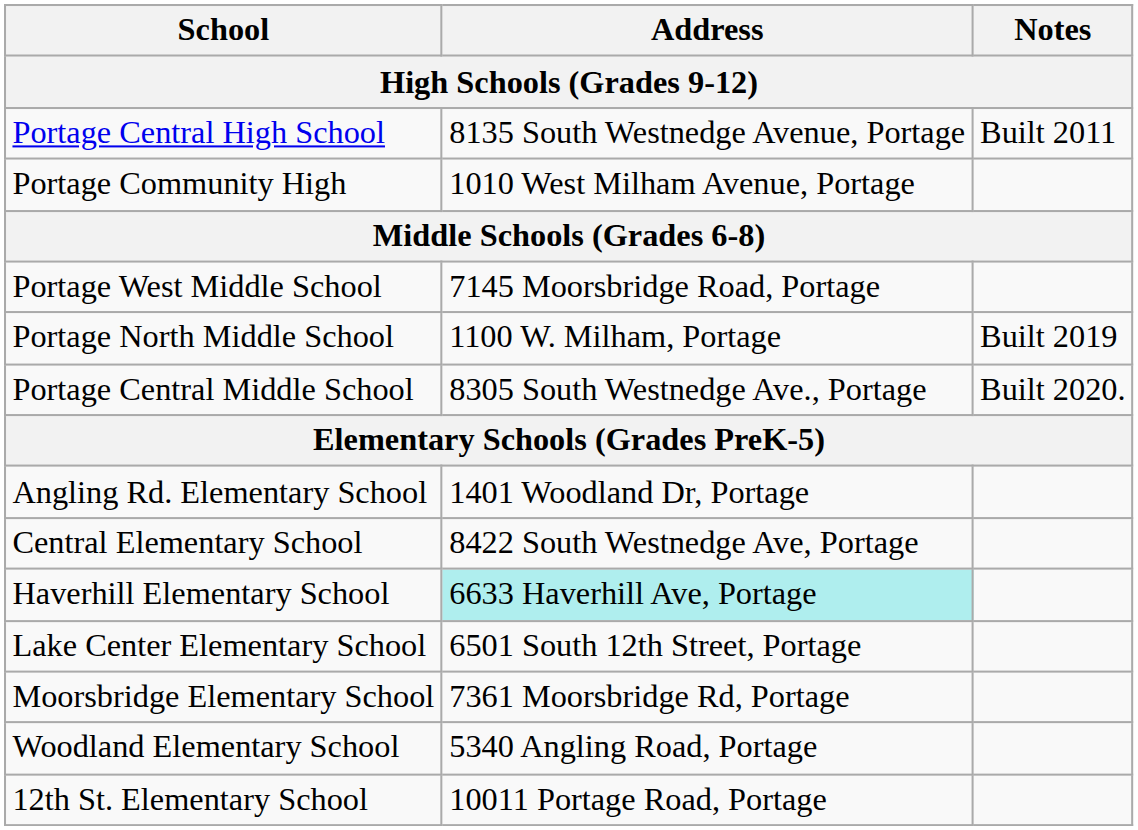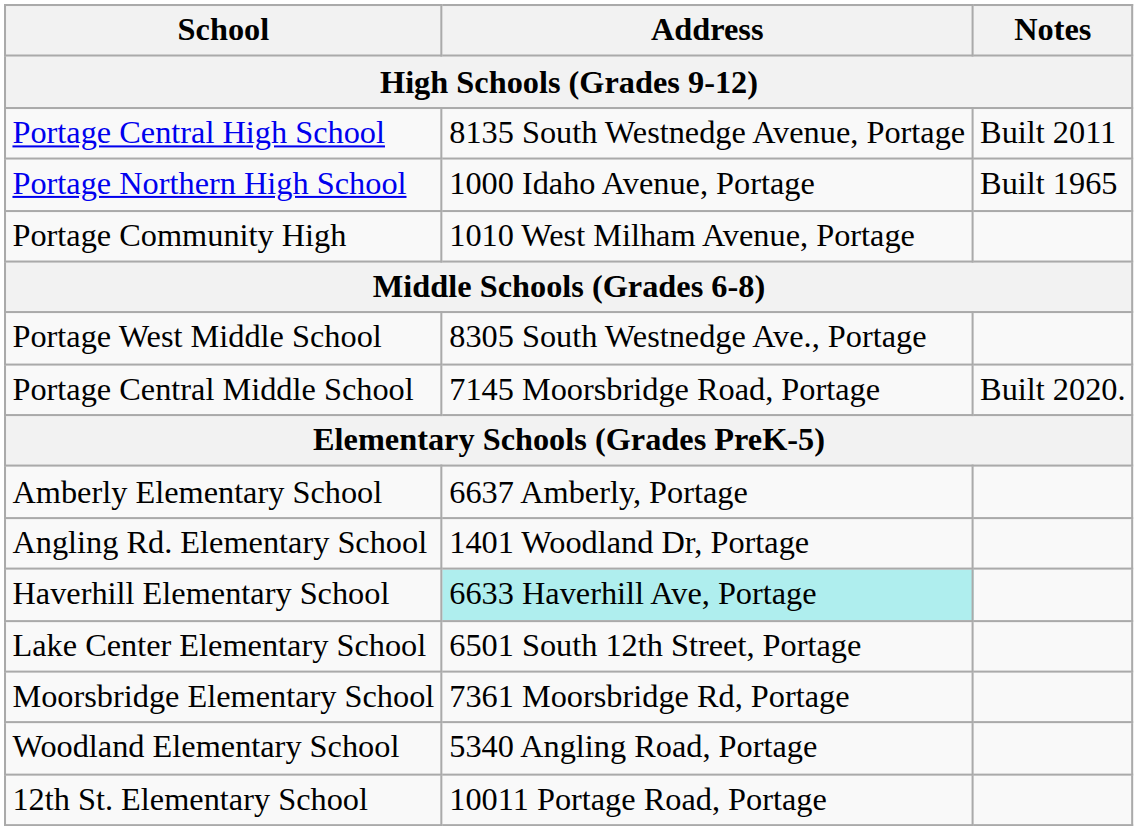+ row: Portage Northern High School | 1000 Idaho Avenue, Portage | Built 1965
Portage West Middle School | Address: 7145 Moorsbridge Road, Portage -> 8305 South Westnedge Ave., Portage
- row: Portage North Middle School | 1100 W. Milham, Portage | Built 2019
Portage Central Middle School | Address: 8305 South Westnedge Ave., Portage -> 7145 Moorsbridge Road, Portage
+ row: Amberly Elementary School | 6637 Amberly, Portage
- row: Central Elementary School | 8422 South Westnedge Ave, Portage
